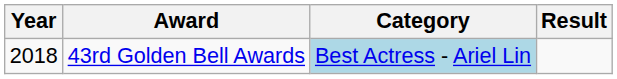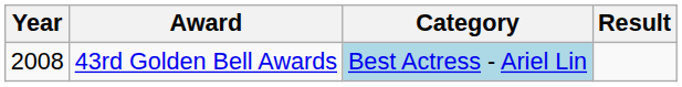43rd Golden Bell Awards | Year: 2018 -> 2008
